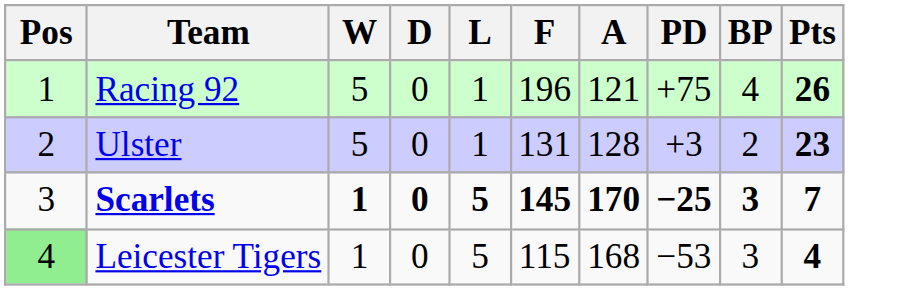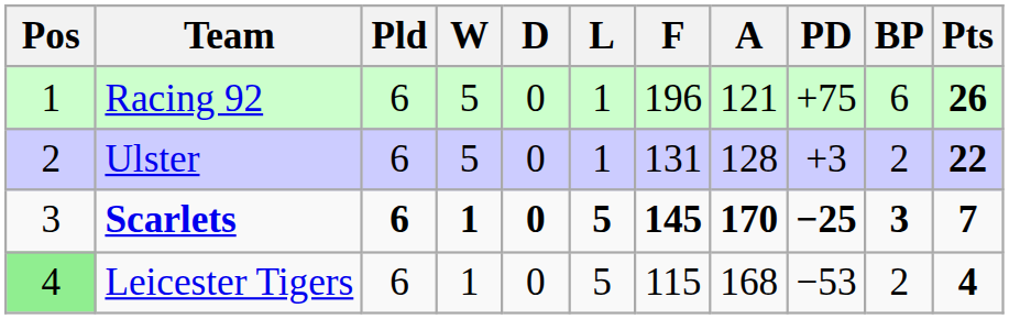+ column: Pld | 6 | 6 | 6 | 6
Racing 92 | BP: 4 -> 6
Ulster | Pts: 23 -> 22
Leicester Tigers | BP: 3 -> 2
